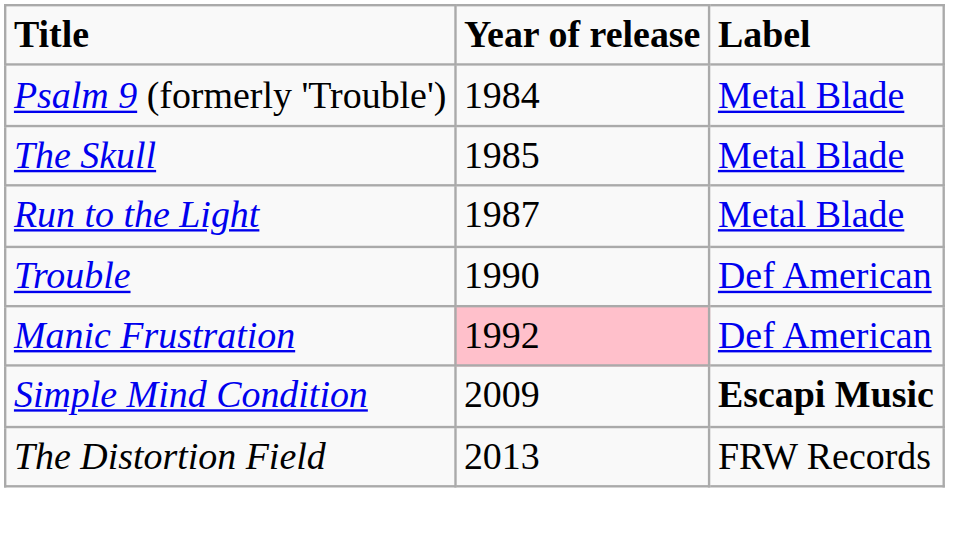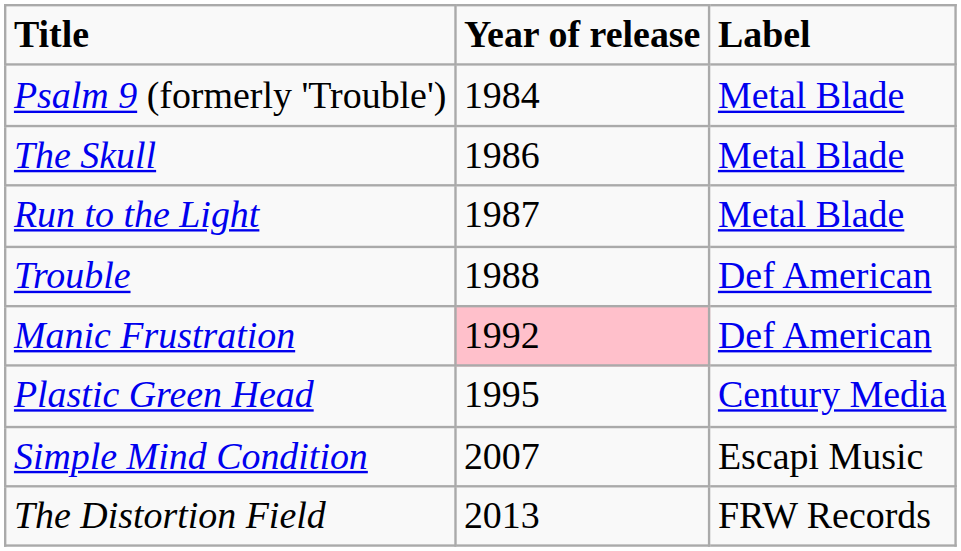The Skull | Year of release: 1985 -> 1986
Trouble | Year of release: 1990 -> 1988
+ row: Plastic Green Head | 1995 | Century Media
Simple Mind Condition | Year of release: 2009 -> 2007
Simple Mind Condition | Label: bold -> normal
